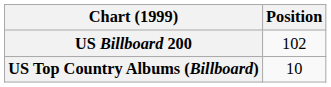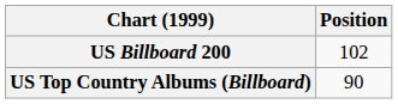US Top Country Albums (Billboard) | Position: 10 -> 90
